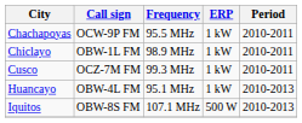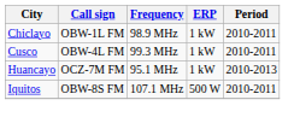- row: Chachapoyas | OCW-9P FM | 95.5 MHz | 1 kW | 2010-2011
Cusco | Call sign: OCZ-7M FM -> OBW-4L FM
Huancayo | Call sign: OBW-4L FM -> OCZ-7M FM
Iquitos | Period: 2010-2013 -> 2010-2011
